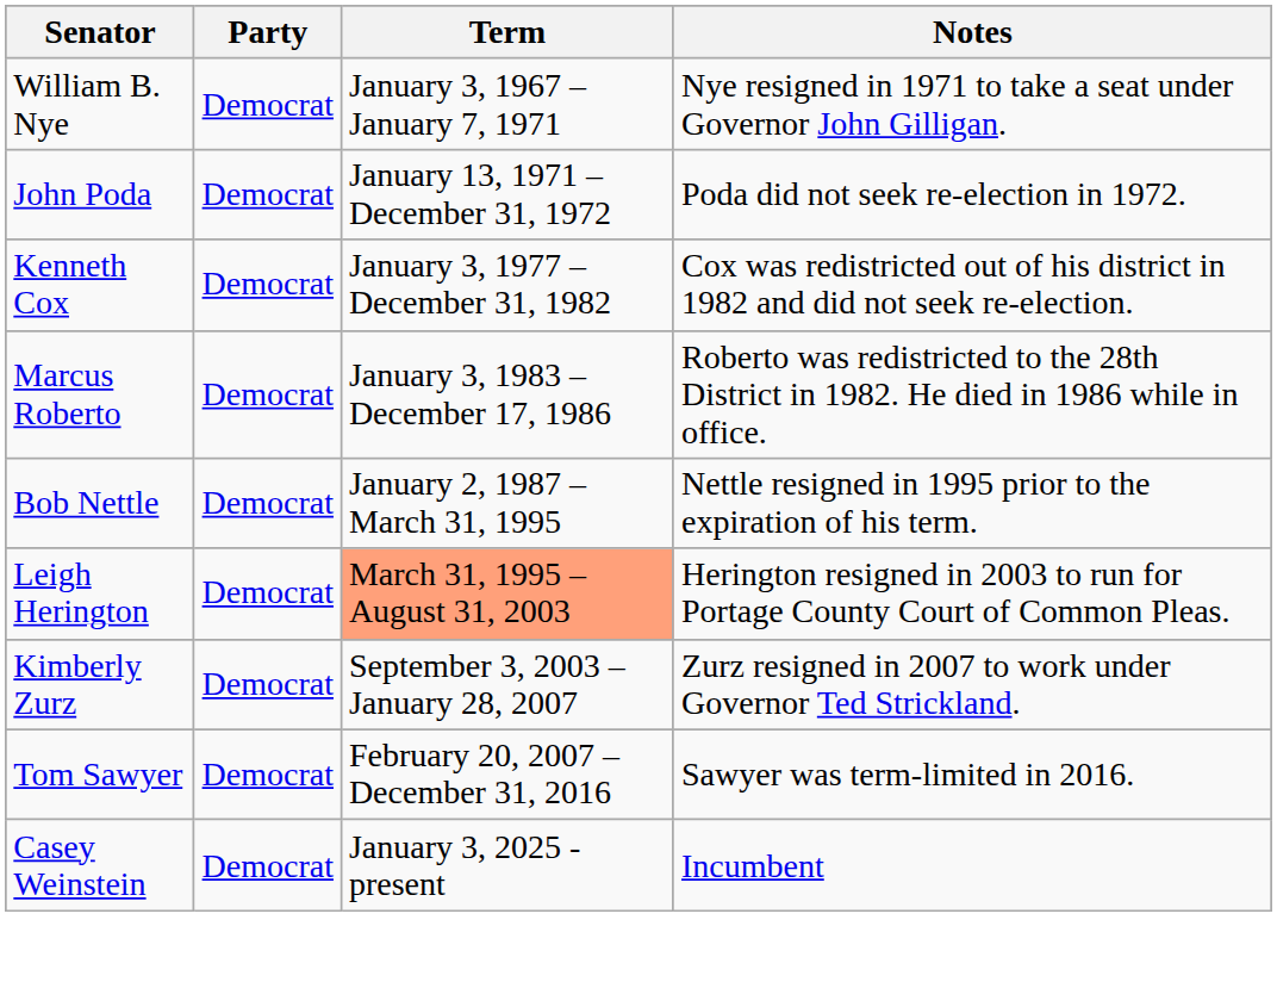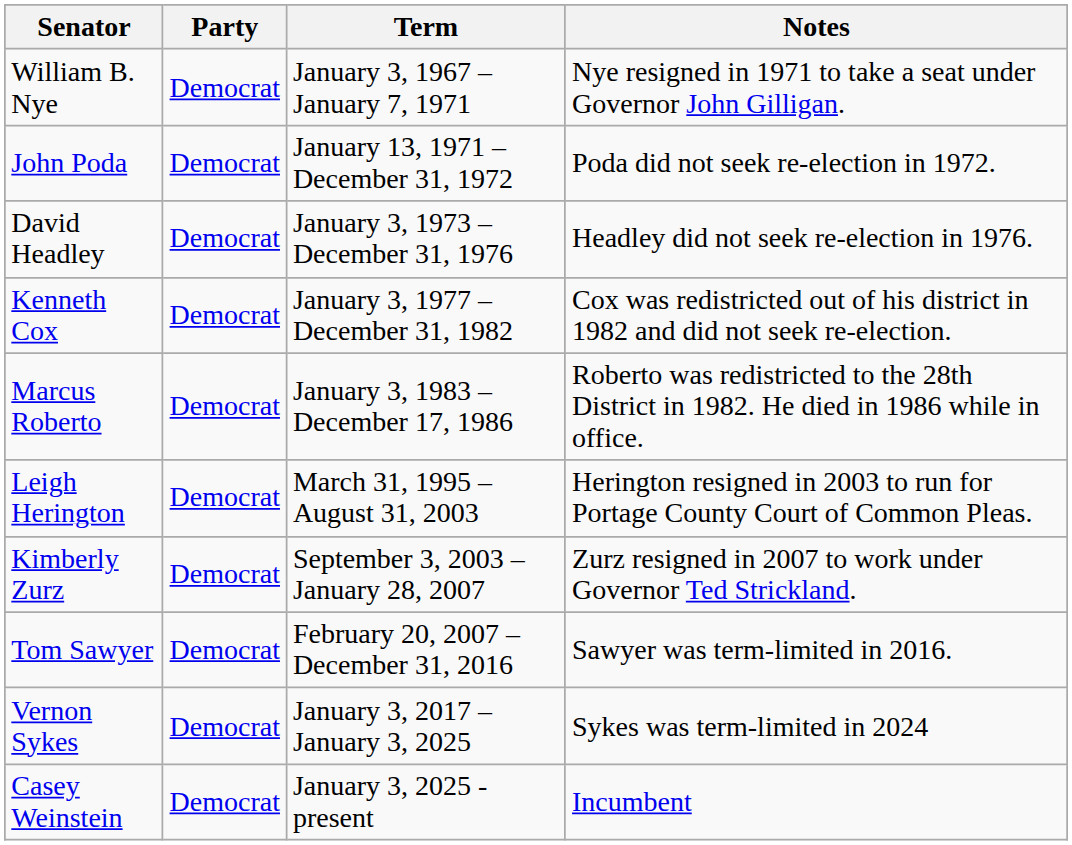+ row: David Headley | Democrat | January 3, 1973 – December 31, 1976 | Headley did not seek re-election in 1976.
- row: Bob Nettle | Democrat | January 2, 1987 – March 31, 1995 | Nettle resigned in 1995 prior to the expiration of his term.
Leigh Herington | Term: lightsalmon background -> no background
+ row: Vernon Sykes | Democrat | January 3, 2017 – January 3, 2025 | Sykes was term-limited in 2024
